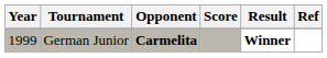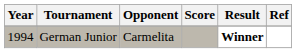German Junior | Year: 1999 -> 1994
German Junior | Opponent: bold -> normal
